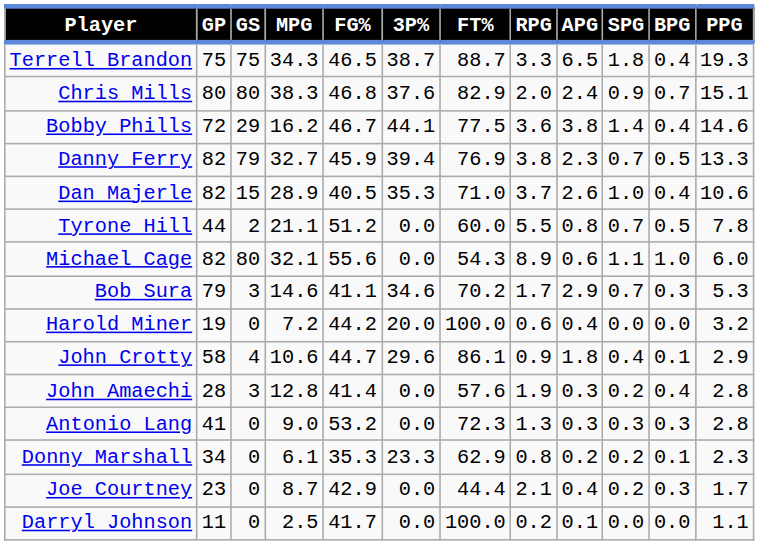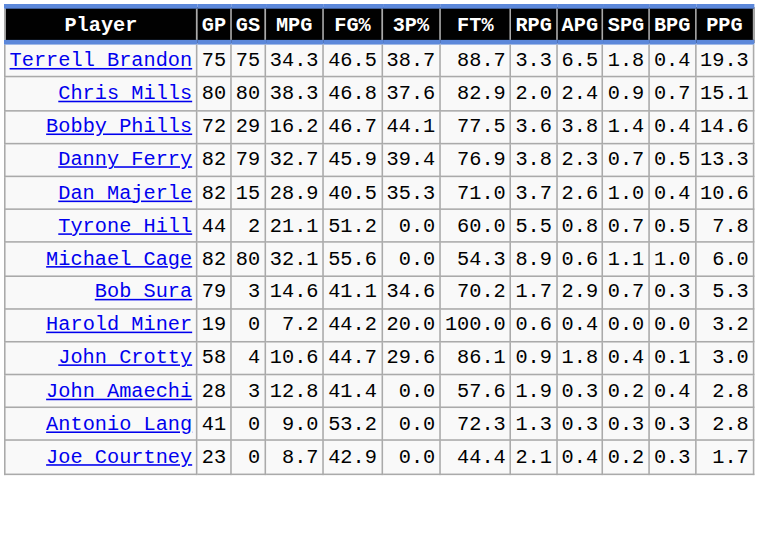John Crotty | PPG: 2.9 -> 3.0
- row: Donny Marshall | 34 | 0 | 6.1 | 35.3 | 23.3 | 62.9 | 0.8 | 0.2 | 0.2 | 0.1 | 2.3
- row: Darryl Johnson | 11 | 0 | 2.5 | 41.7 | 0.0 | 100.0 | 0.2 | 0.1 | 0.0 | 0.0 | 1.1
